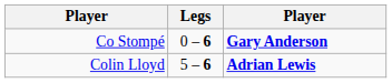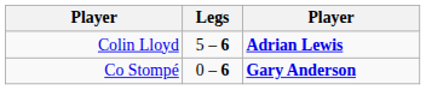rows swapped: Colin Lloyd <-> Co Stompé
